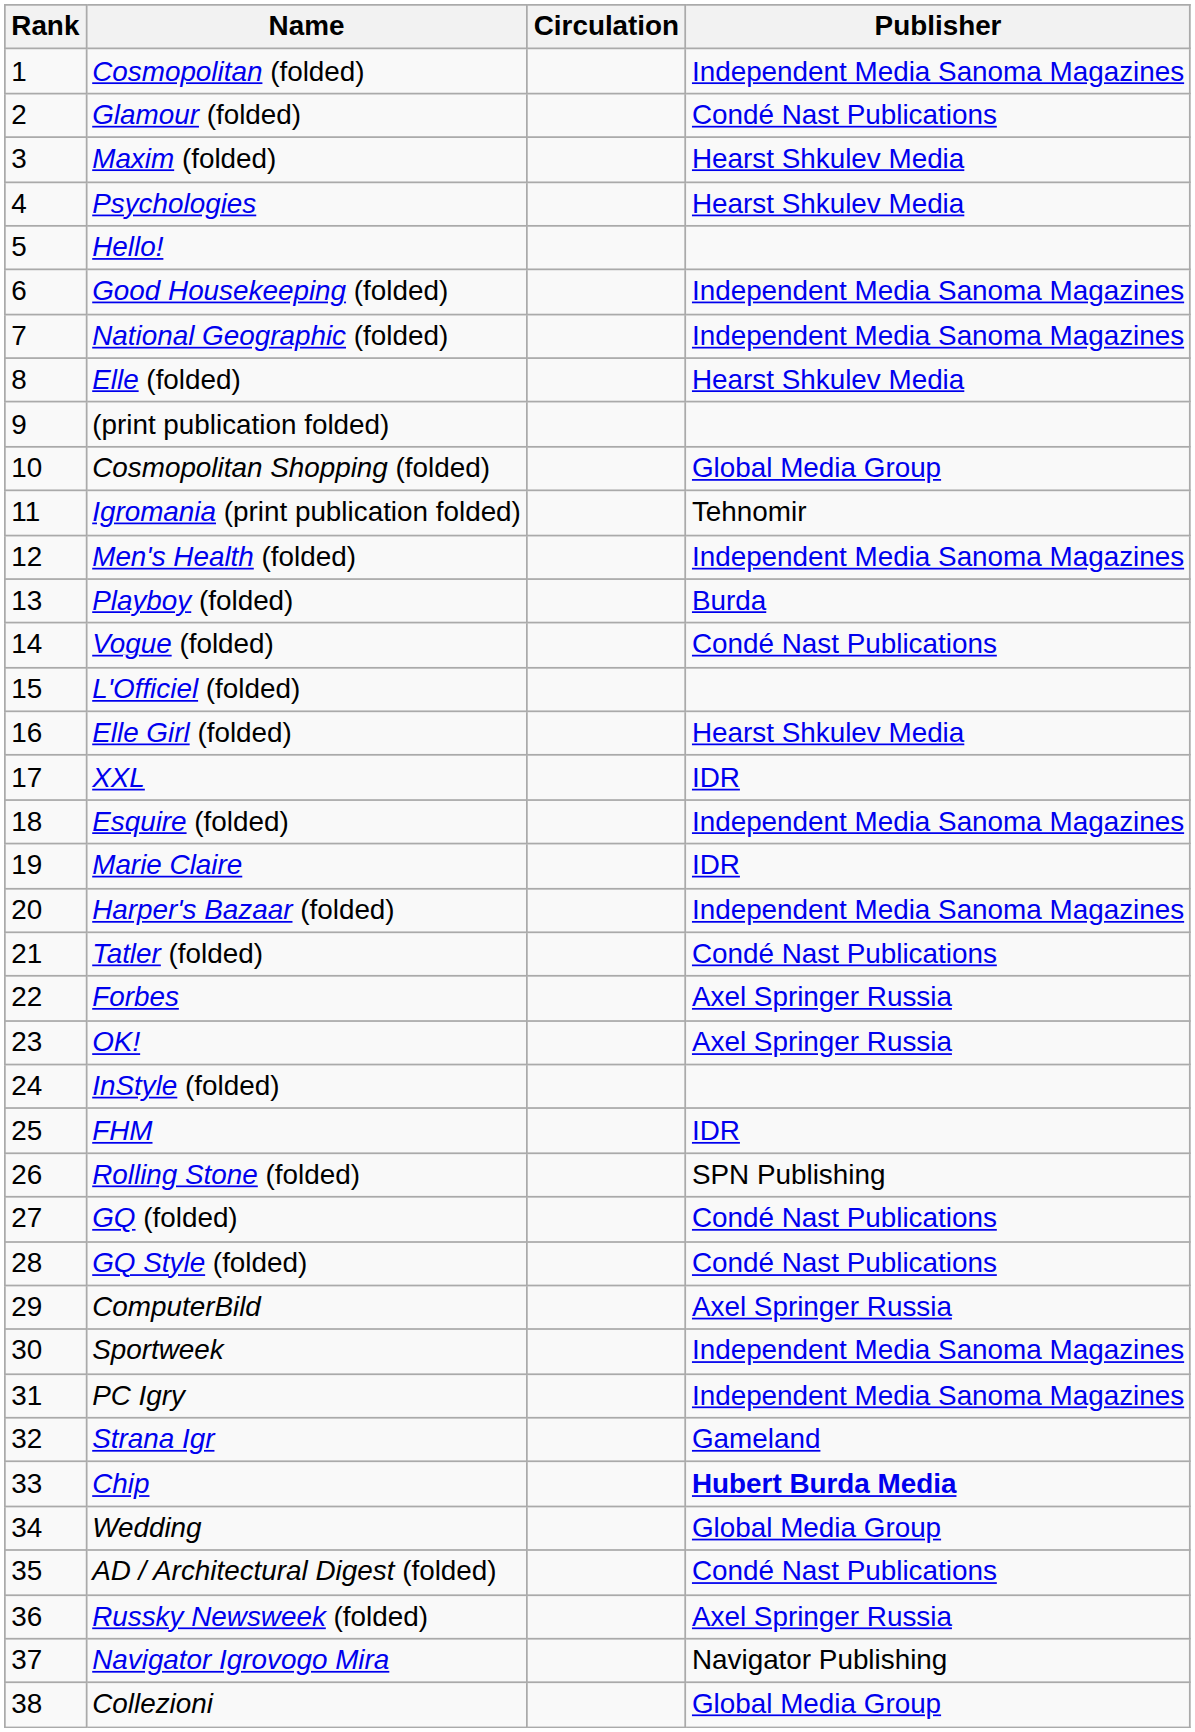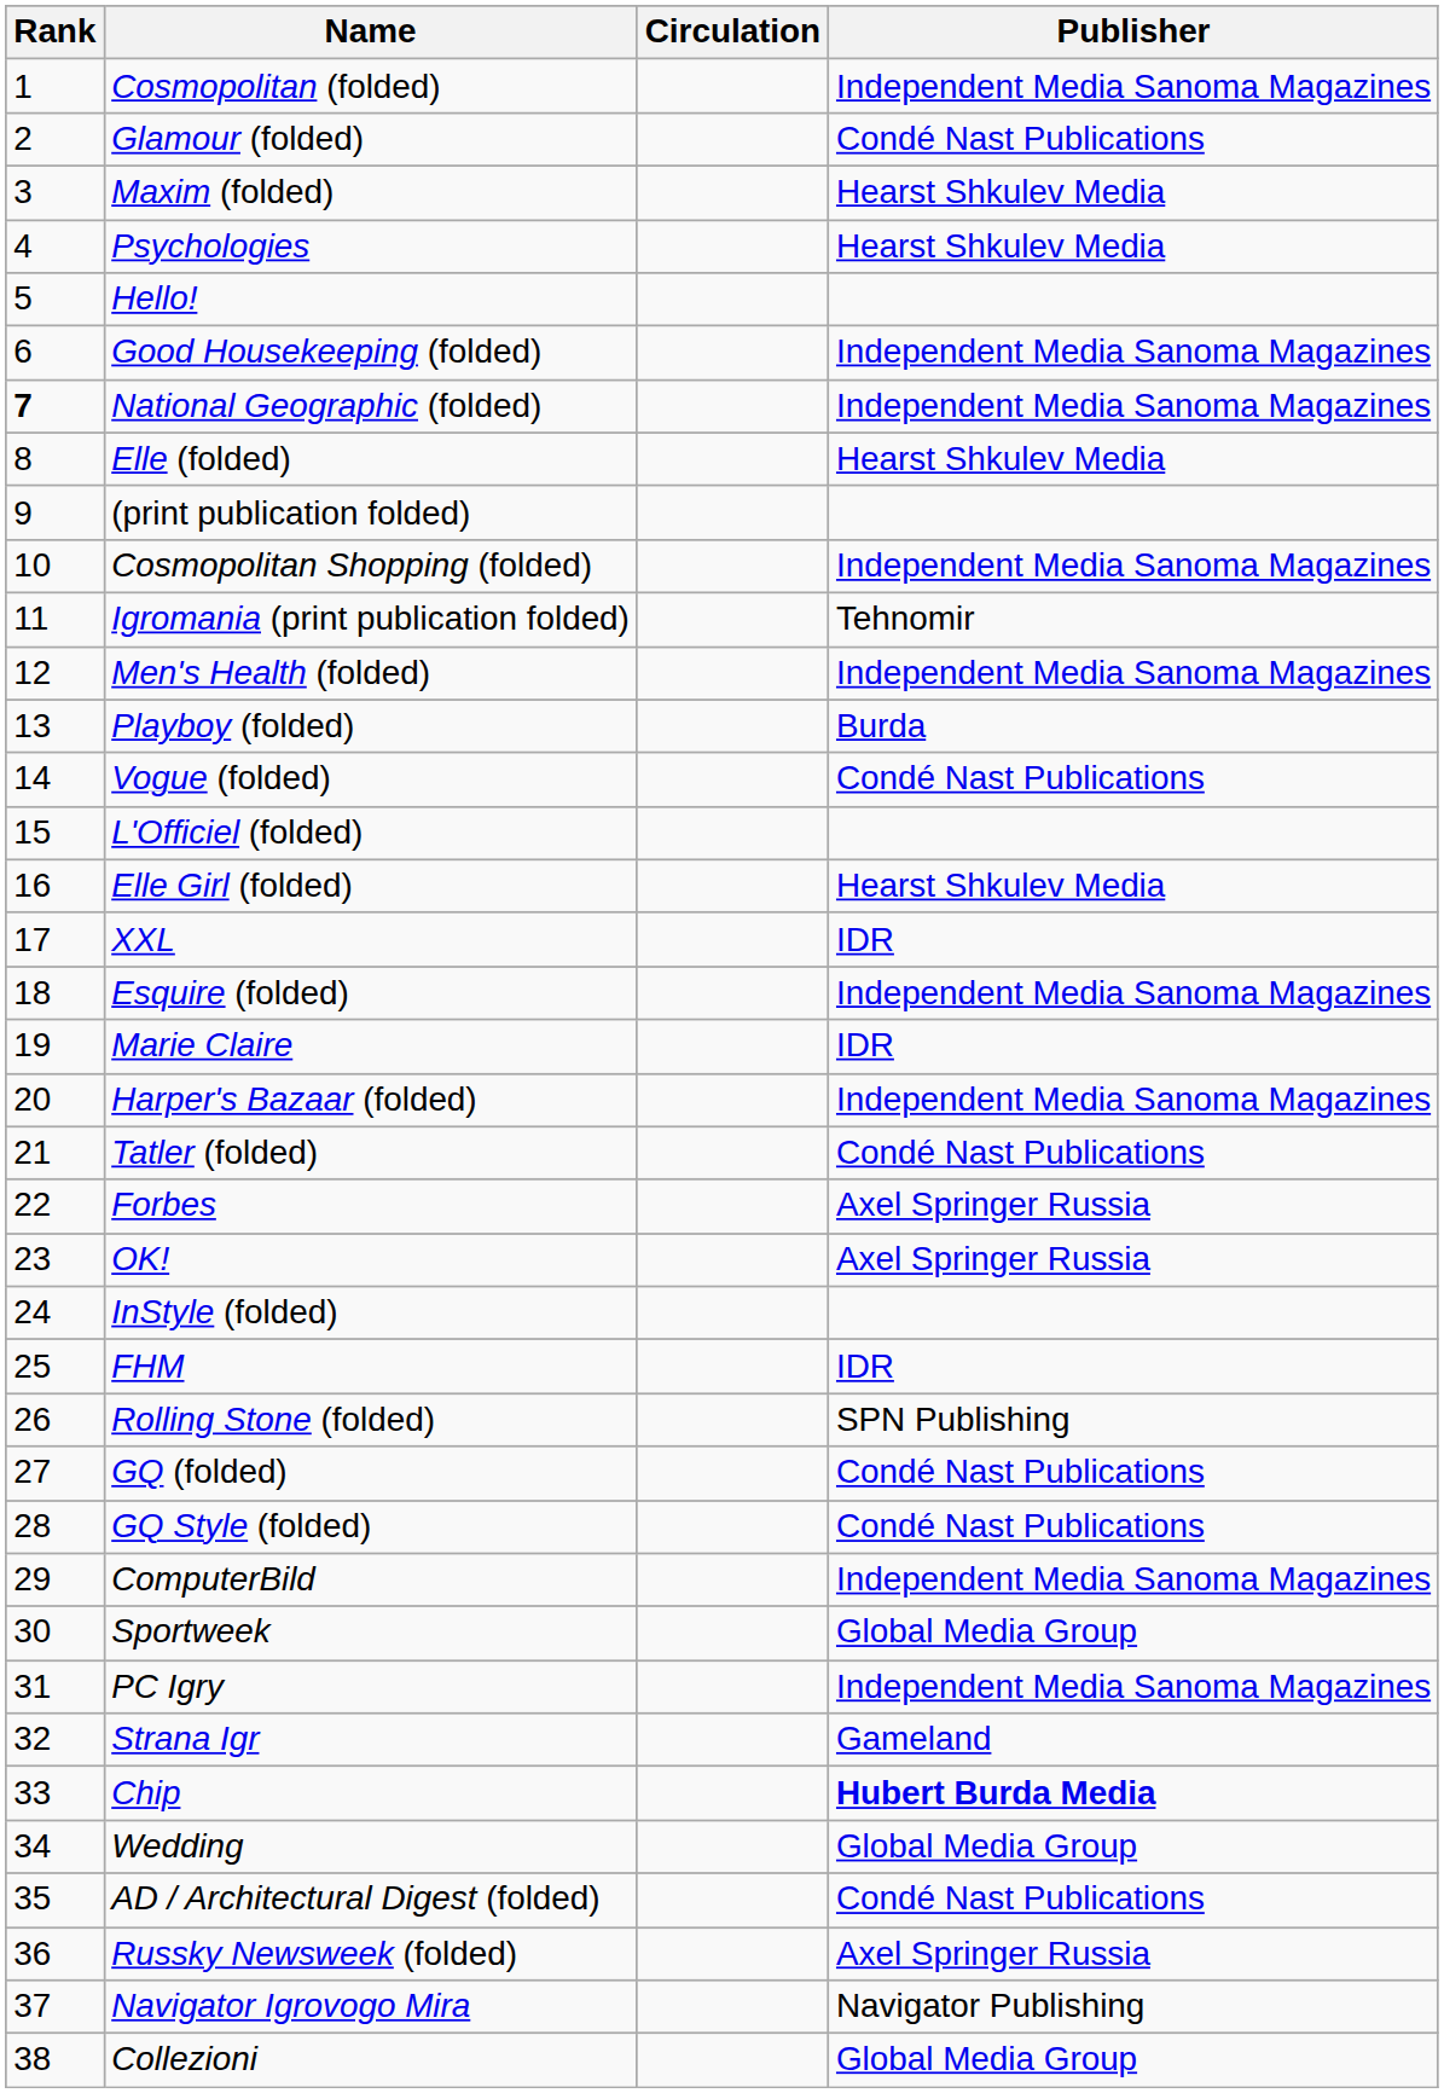National Geographic (folded) | Rank: normal -> bold
Cosmopolitan Shopping (folded) | Publisher: Global Media Group -> Independent Media Sanoma Magazines
ComputerBild | Publisher: Axel Springer Russia -> Independent Media Sanoma Magazines
Sportweek | Publisher: Independent Media Sanoma Magazines -> Global Media Group
